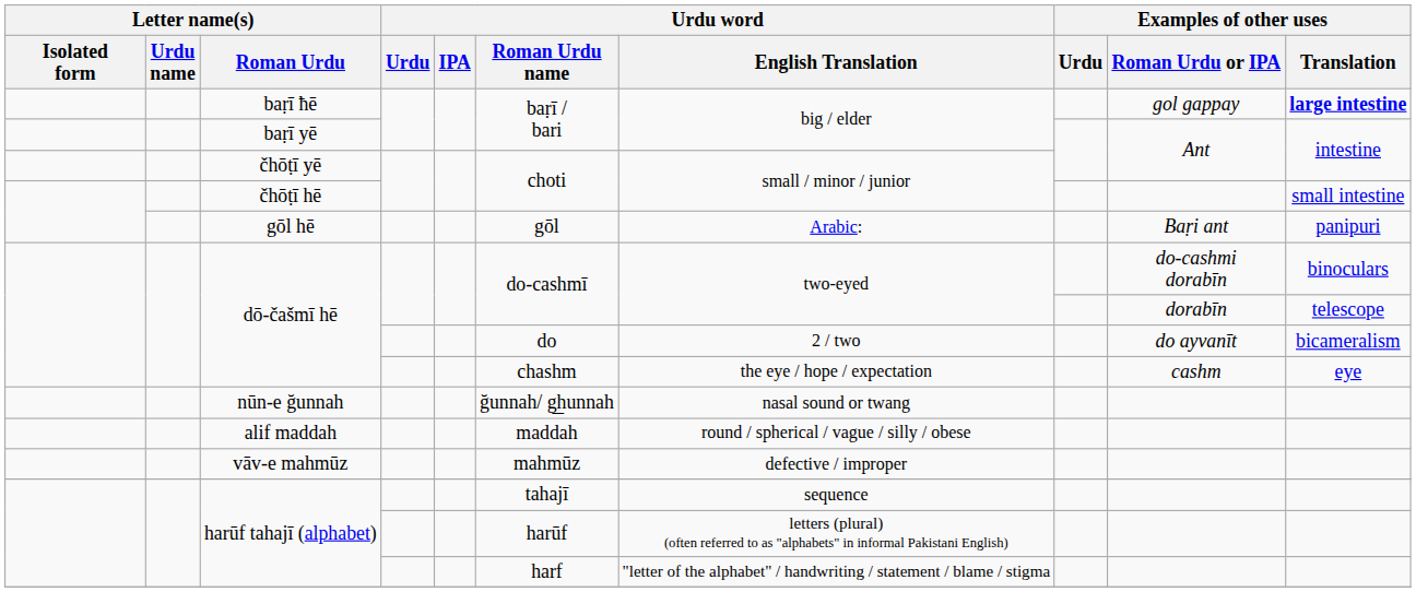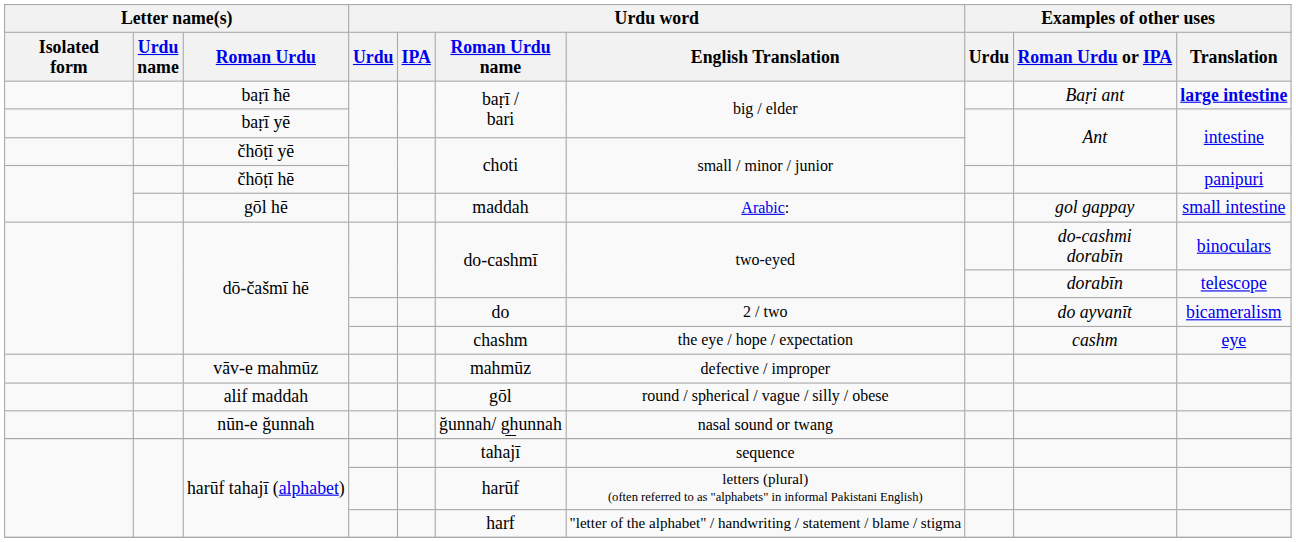baṛī ħē | Examples of other uses / Roman Urdu or IPA: gol gappay -> Baṛi ant
čhōṭī hē | Examples of other uses / Translation: small intestine -> panipuri
gōl hē | Urdu word / Roman Urdu name: gōl -> maddah
gōl hē | Examples of other uses / Roman Urdu or IPA: Baṛi ant -> gol gappay
gōl hē | Examples of other uses / Translation: panipuri -> small intestine
rows swapped: nūn-e ğunnah <-> vāv-e mahmūz
alif maddah | Urdu word / Roman Urdu name: maddah -> gōl
